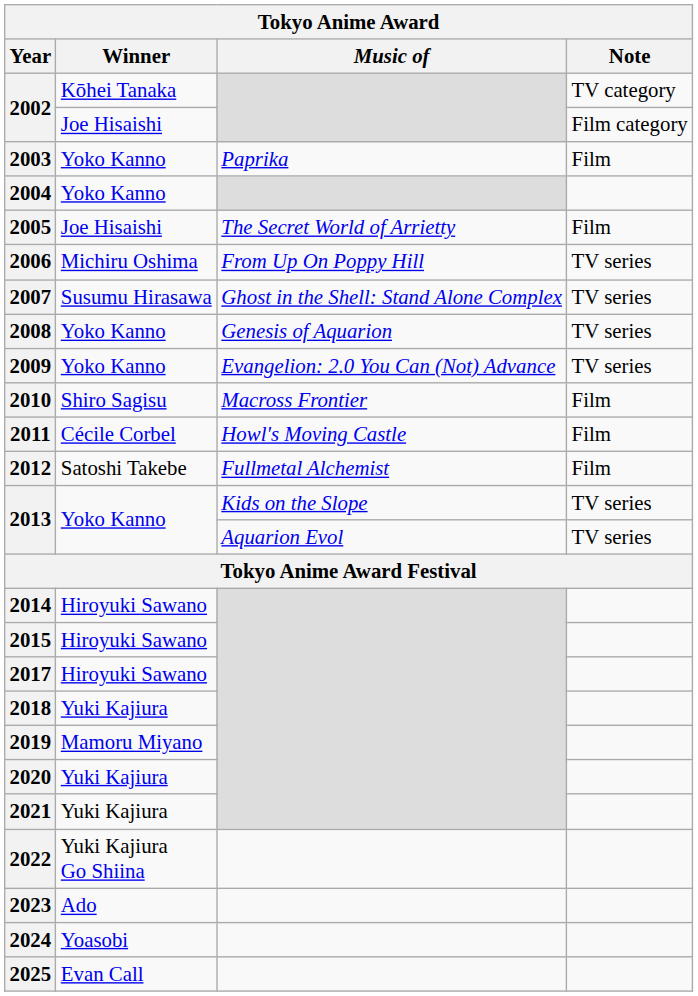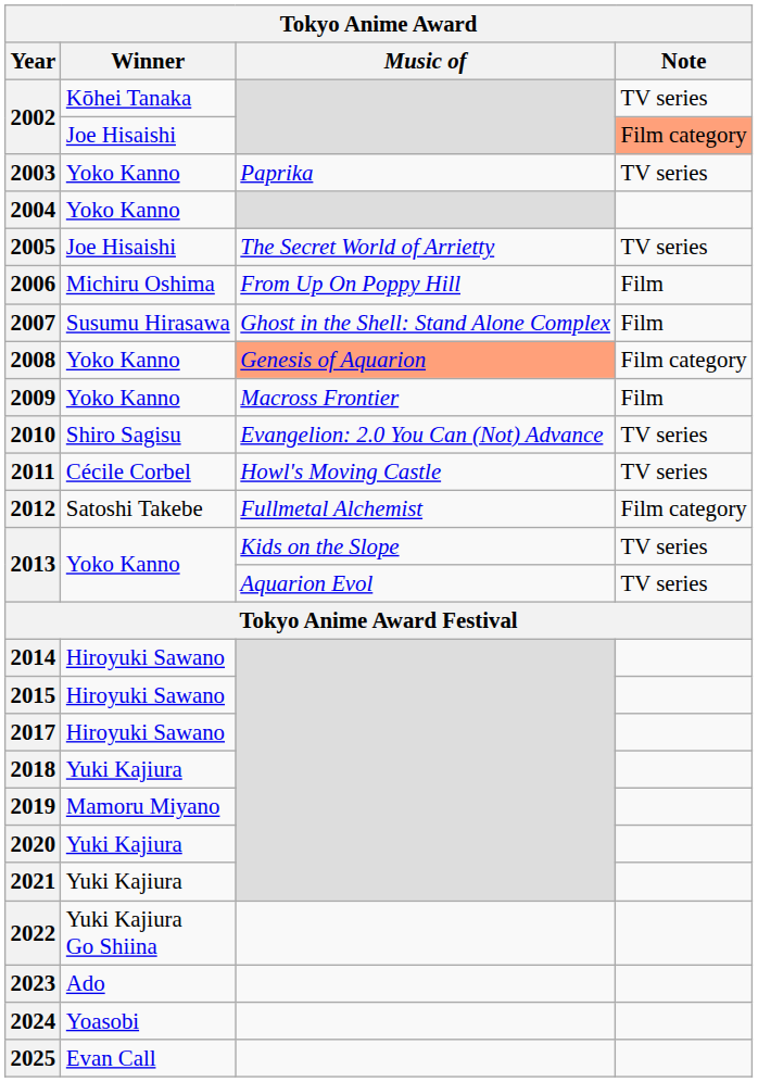2002 / Kōhei Tanaka | Note: TV category -> TV series
2002 / Joe Hisaishi | Note: no background -> lightsalmon background
2003 | Note: Film -> TV series
2005 | Note: Film -> TV series
2006 | Note: TV series -> Film
2007 | Note: TV series -> Film
2008 | Music of: no background -> lightsalmon background
2008 | Note: TV series -> Film category
2009 | Music of: Evangelion: 2.0 You Can (Not) Advance -> Macross Frontier
2009 | Note: TV series -> Film
2010 | Music of: Macross Frontier -> Evangelion: 2.0 You Can (Not) Advance
2010 | Note: Film -> TV series
2011 | Note: Film -> TV series
2012 | Note: Film -> Film category
